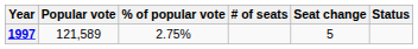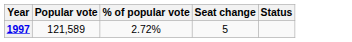- column: # of seats
1997 | % of popular vote: 2.75% -> 2.72%
